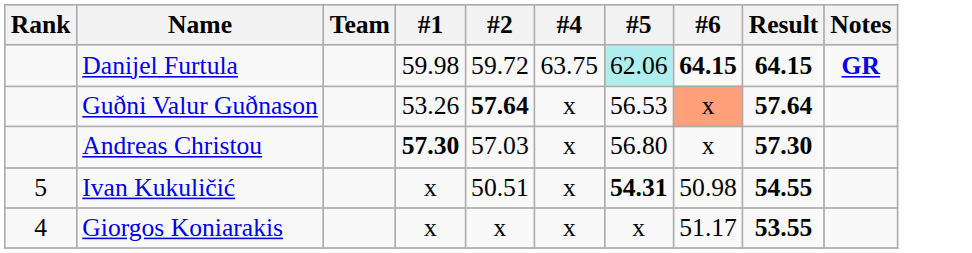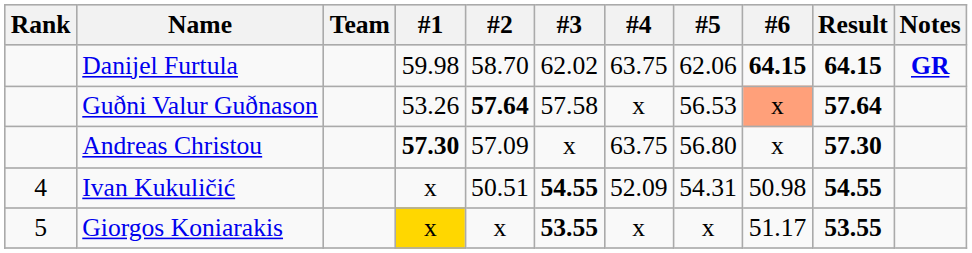+ column: #3 | 62.02 | 57.58 | x | 54.55 | 53.55
Danijel Furtula | #2: 59.72 -> 58.70
Danijel Furtula | #5: paleturquoise background -> no background
Andreas Christou | #2: 57.03 -> 57.09
Andreas Christou | #4: x -> 63.75
Ivan Kukuličić | Rank: 5 -> 4
Ivan Kukuličić | #4: x -> 52.09
Ivan Kukuličić | #5: bold -> normal
Giorgos Koniarakis | Rank: 4 -> 5
Giorgos Koniarakis | #1: no background -> gold background
